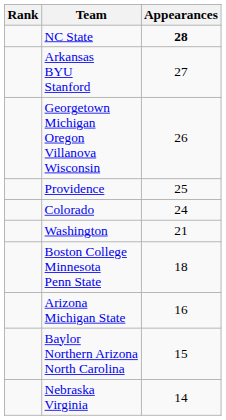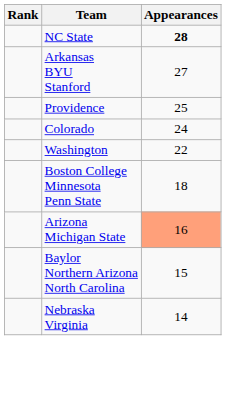- row: Georgetown Michigan Oregon Villanova Wisconsin | 26
Washington | Appearances: 21 -> 22
Arizona Michigan State | Appearances: no background -> lightsalmon background
